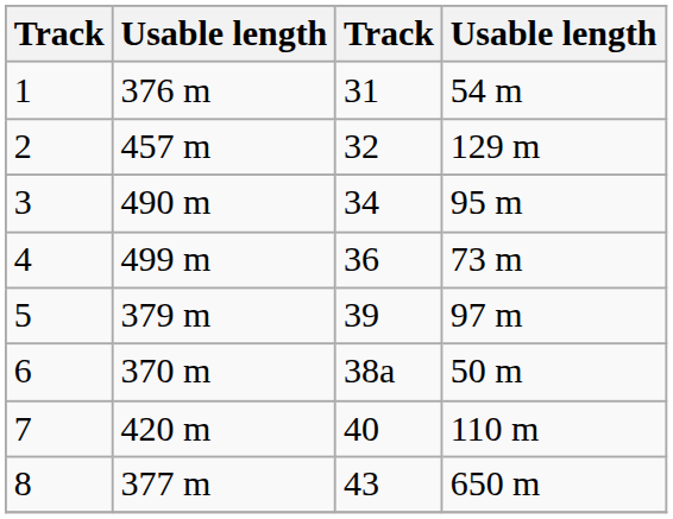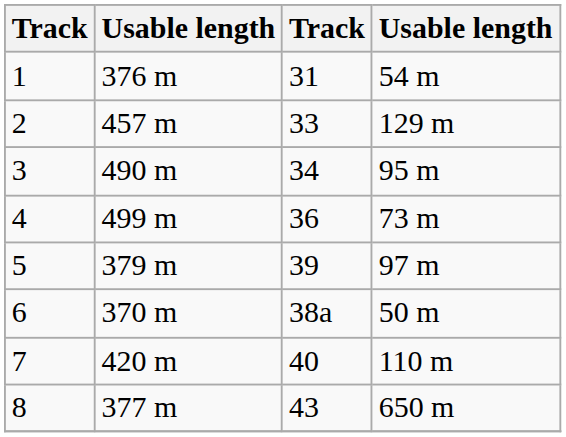2 | column 3: 32 -> 33
